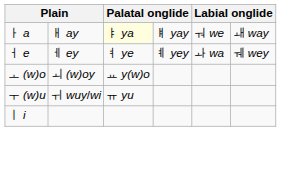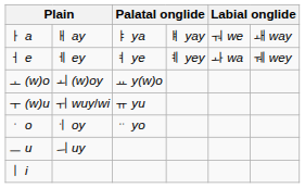ㅏ a | column 3: lightyellow background -> no background
+ row: ㆍ o | ㆎ oy | ᆢ yo
+ row: ㅡ u | ㅢ uy
